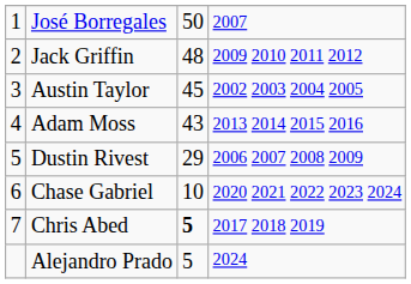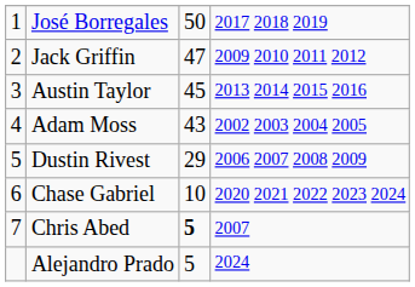José Borregales | column 4: 2007 -> 2017 2018 2019
Jack Griffin | column 3: 48 -> 47
Austin Taylor | column 4: 2002 2003 2004 2005 -> 2013 2014 2015 2016
Adam Moss | column 4: 2013 2014 2015 2016 -> 2002 2003 2004 2005
Chris Abed | column 4: 2017 2018 2019 -> 2007
